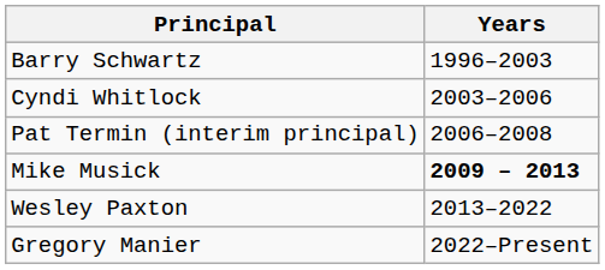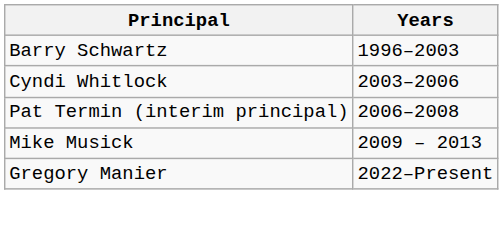Mike Musick | Years: bold -> normal
- row: Wesley Paxton | 2013–2022
